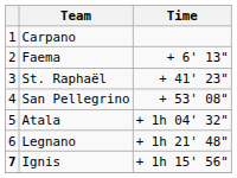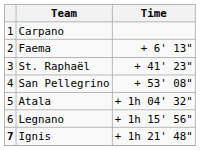Legnano | Time: + 1h 21' 48" -> + 1h 15' 56"
Ignis | Time: + 1h 15' 56" -> + 1h 21' 48"
